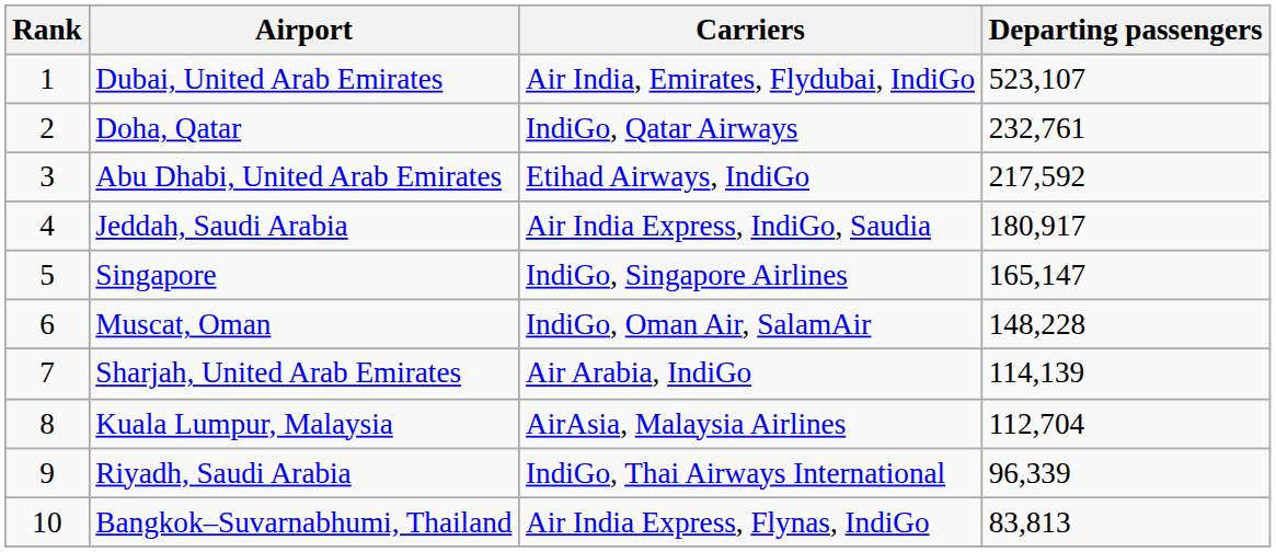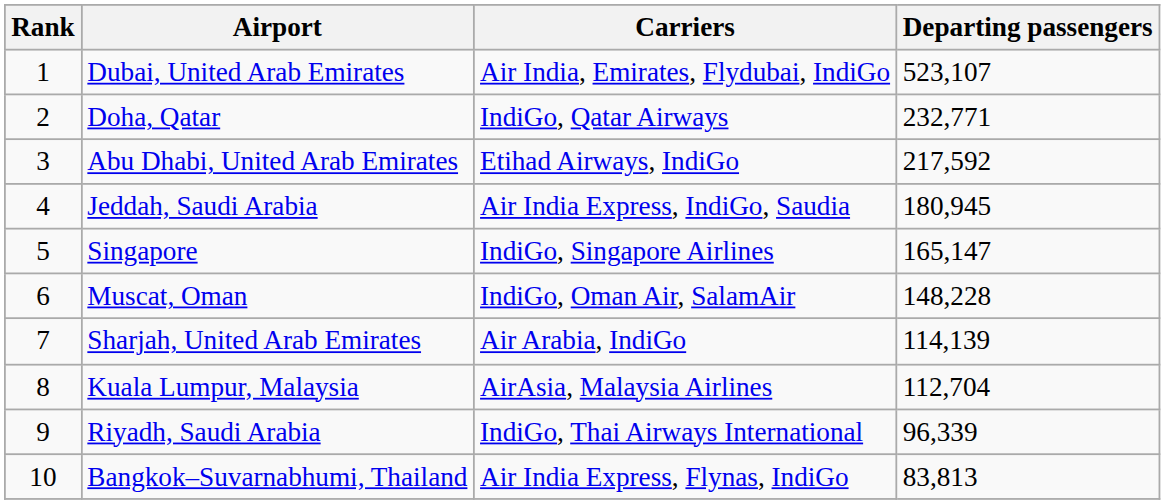Doha, Qatar | Departing passengers: 232,761 -> 232,771
Jeddah, Saudi Arabia | Departing passengers: 180,917 -> 180,945
